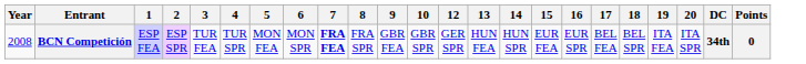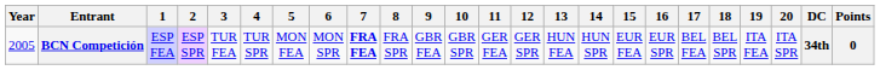+ column: 11 | GER FEA
BCN Competición | Year: 2008 -> 2005
